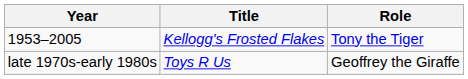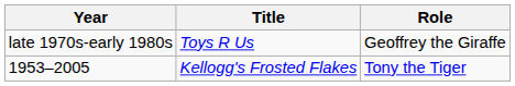rows swapped: late 1970s-early 1980s <-> 1953–2005
